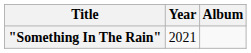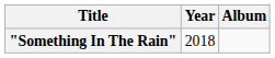"Something In The Rain" | Year: 2021 -> 2018
